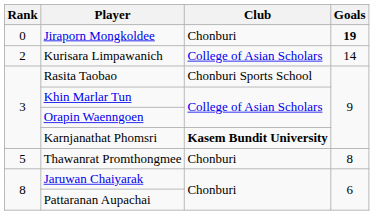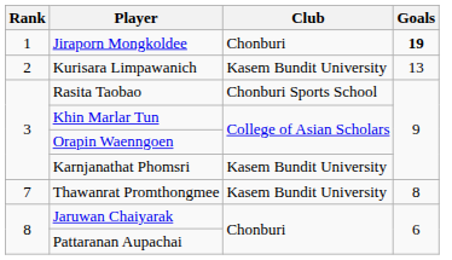Jiraporn Mongkoldee | Rank: 0 -> 1
Kurisara Limpawanich | Club: College of Asian Scholars -> Kasem Bundit University
Kurisara Limpawanich | Goals: 14 -> 13
Karnjanathat Phomsri | Club: bold -> normal
Thawanrat Promthongmee | Rank: 5 -> 7
Thawanrat Promthongmee | Club: Chonburi -> Kasem Bundit University
